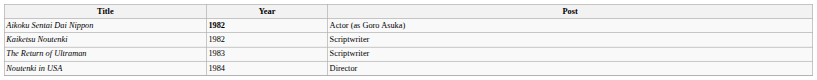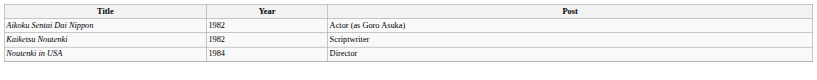Aikoku Sentai Dai Nippon | Year: bold -> normal
- row: The Return of Ultraman | 1983 | Scriptwriter
